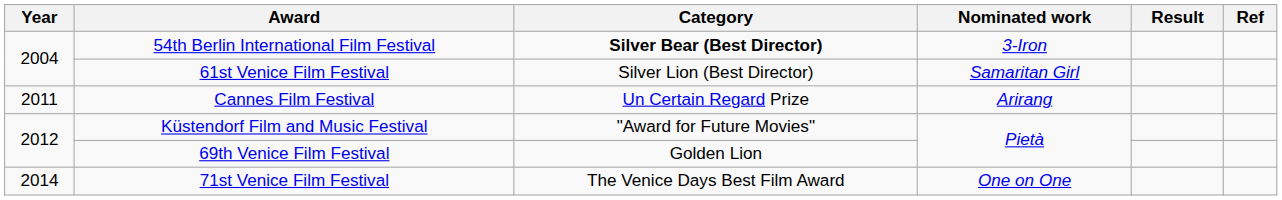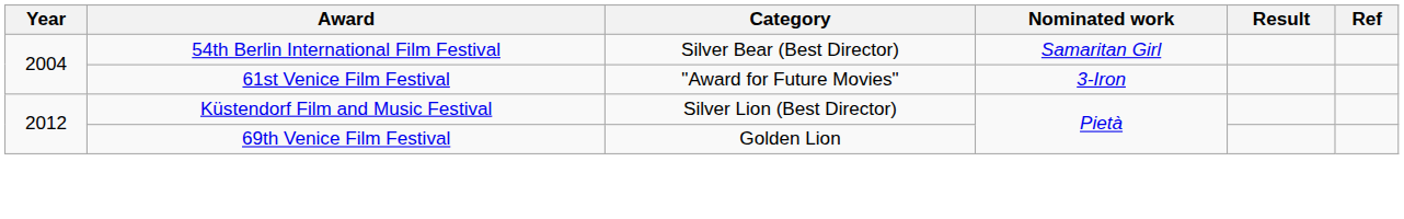54th Berlin International Film Festival | Category: bold -> normal
54th Berlin International Film Festival | Nominated work: 3-Iron -> Samaritan Girl
61st Venice Film Festival | Category: Silver Lion (Best Director) -> "Award for Future Movies"
61st Venice Film Festival | Nominated work: Samaritan Girl -> 3-Iron
- row: 2011 | Cannes Film Festival | Un Certain Regard Prize | Arirang
Küstendorf Film and Music Festival | Category: "Award for Future Movies" -> Silver Lion (Best Director)
- row: 2014 | 71st Venice Film Festival | The Venice Days Best Film Award | One on One
